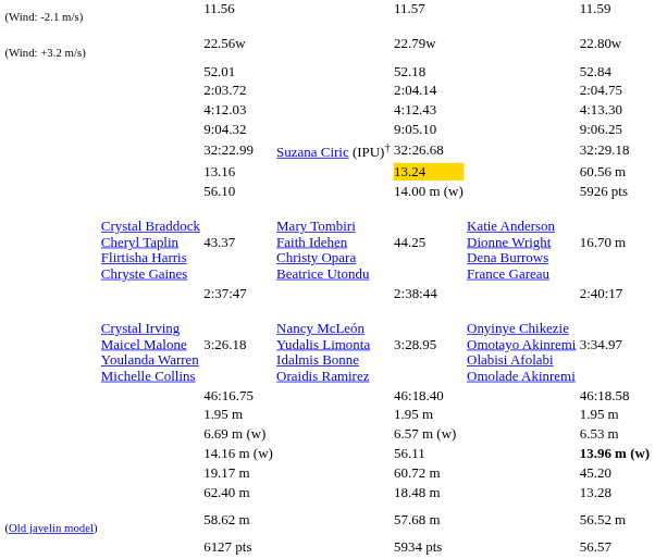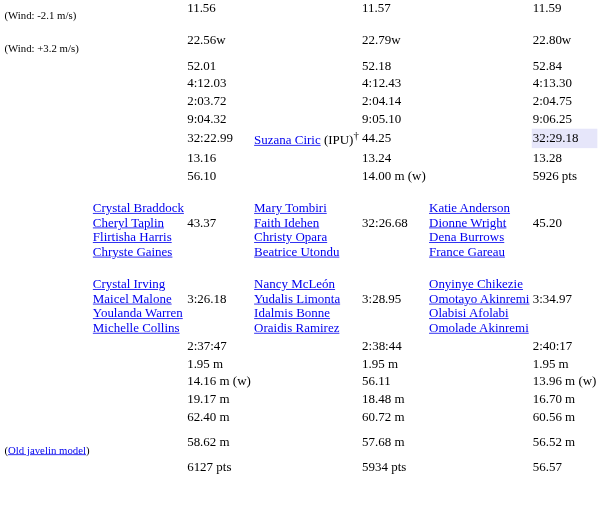rows swapped: 2:03.72 <-> 4:12.03
32:22.99 | column 5: 32:26.68 -> 44.25
32:22.99 | column 7: no background -> lavender background
13.16 | column 5: gold background -> no background
13.16 | column 7: 60.56 m -> 13.28
43.37 | column 5: 44.25 -> 32:26.68
43.37 | column 7: 16.70 m -> 45.20
rows swapped: 3:26.18 <-> 2:37:47
- row: 46:16.75 | 46:18.40 | 46:18.58
- row: 6.69 m (w) | 6.57 m (w) | 6.53 m
14.16 m (w) | column 7: bold -> normal
19.17 m | column 5: 60.72 m -> 18.48 m
19.17 m | column 7: 45.20 -> 16.70 m
62.40 m | column 5: 18.48 m -> 60.72 m
62.40 m | column 7: 13.28 -> 60.56 m
